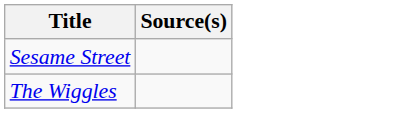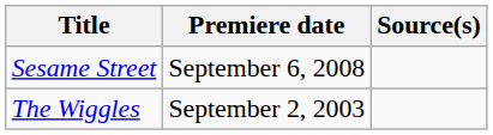+ column: Premiere date | September 6, 2008 | September 2, 2003
